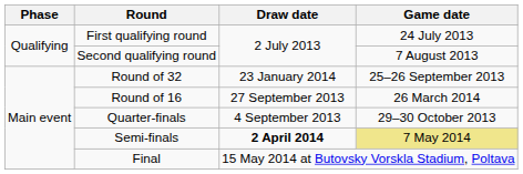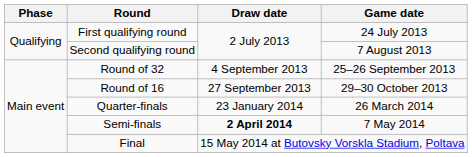Round of 32 | Draw date: 23 January 2014 -> 4 September 2013
Round of 16 | Game date: 26 March 2014 -> 29–30 October 2013
Quarter-finals | Draw date: 4 September 2013 -> 23 January 2014
Quarter-finals | Game date: 29–30 October 2013 -> 26 March 2014
Semi-finals | Game date: khaki background -> no background
